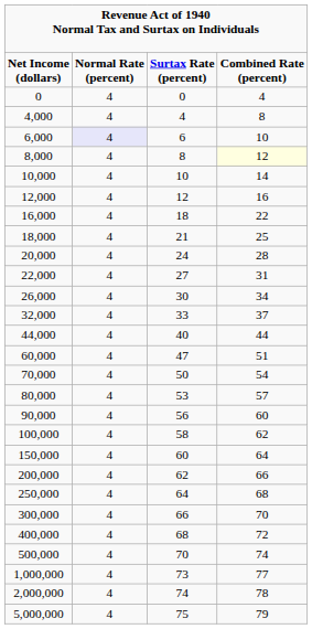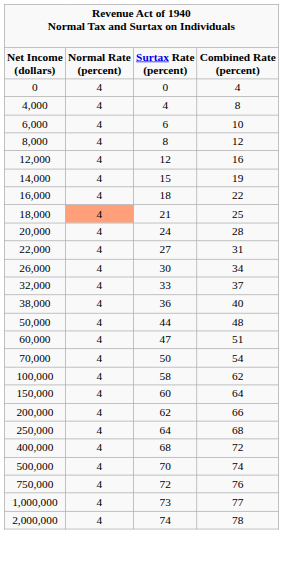6,000 | column 2: lavender background -> no background
8,000 | column 4: lightyellow background -> no background
- row: 10,000 | 4 | 10 | 14
+ row: 14,000 | 4 | 15 | 19
18,000 | column 2: no background -> lightsalmon background
+ row: 38,000 | 4 | 36 | 40
- row: 44,000 | 4 | 40 | 44
+ row: 50,000 | 4 | 44 | 48
- row: 80,000 | 4 | 53 | 57
- row: 90,000 | 4 | 56 | 60
- row: 300,000 | 4 | 66 | 70
+ row: 750,000 | 4 | 72 | 76
- row: 5,000,000 | 4 | 75 | 79
